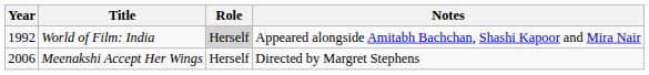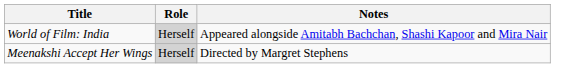- column: Year | 1992 | 2006
Meenakshi Accept Her Wings | Role: no background -> lightgrey background
